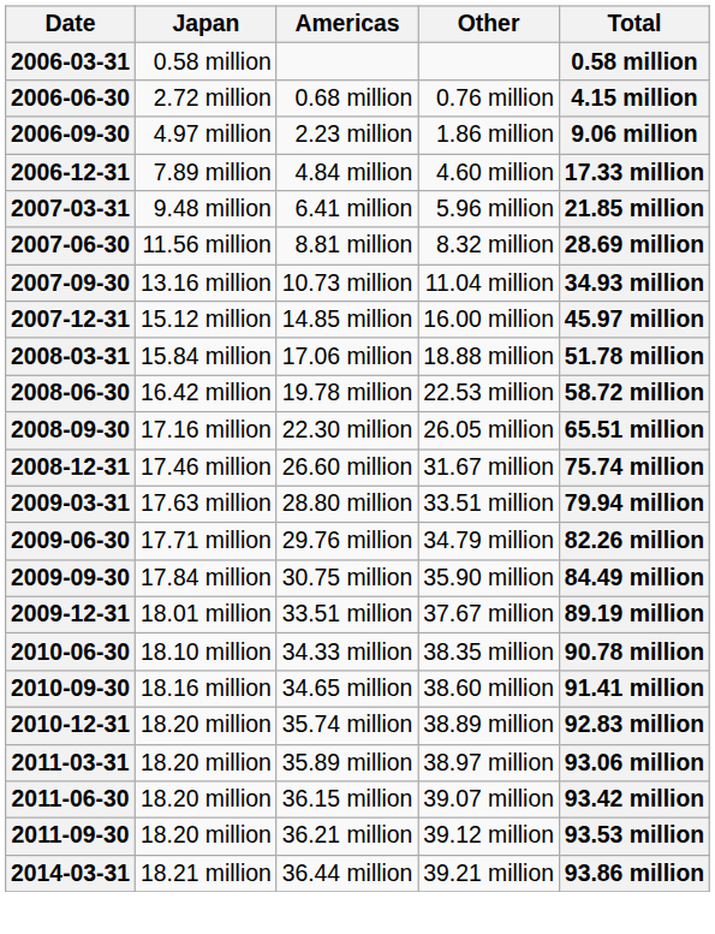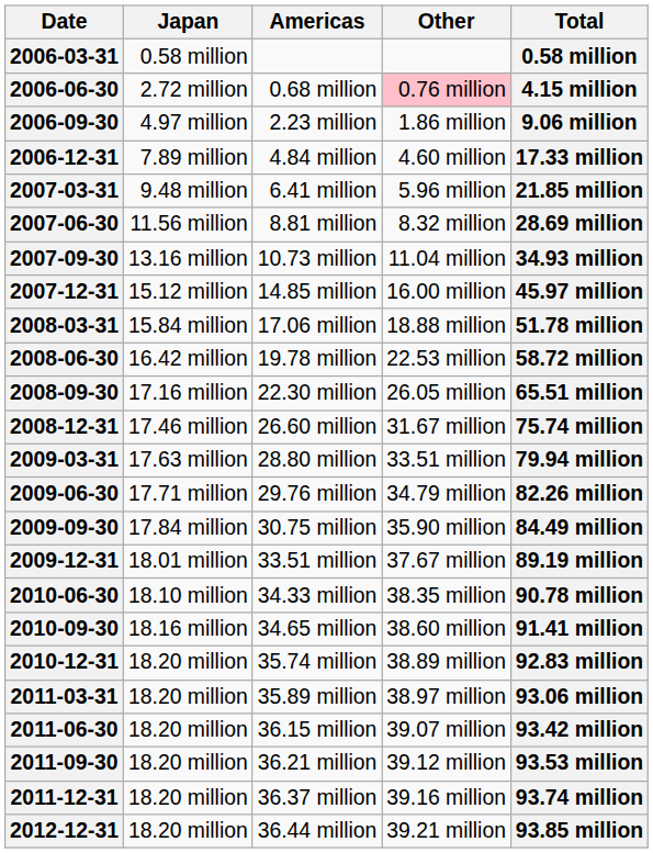2006-06-30 | Other: no background -> pink background
+ row: 2011-12-31 | 18.20 million | 36.37 million | 39.16 million | 93.74 million
+ row: 2012-12-31 | 18.20 million | 36.44 million | 39.21 million | 93.85 million
- row: 2014-03-31 | 18.21 million | 36.44 million | 39.21 million | 93.86 million
